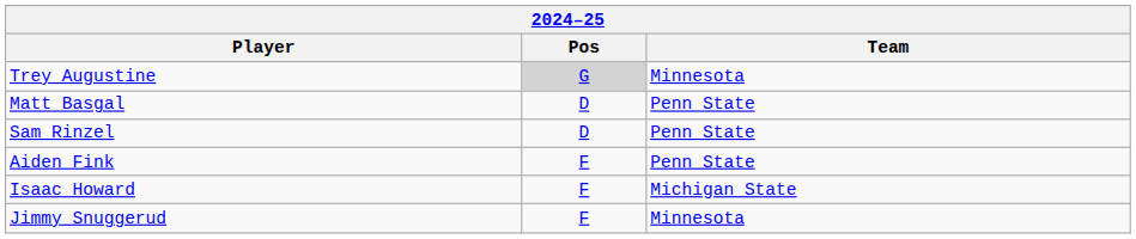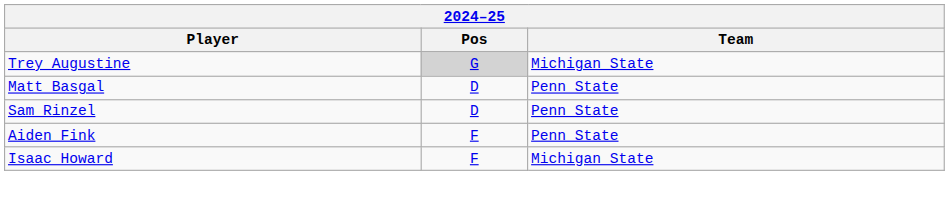Trey Augustine | Team: Minnesota -> Michigan State
- row: Jimmy Snuggerud | F | Minnesota
